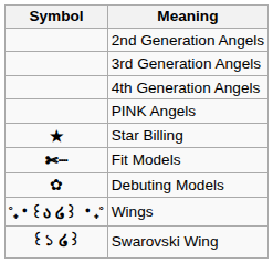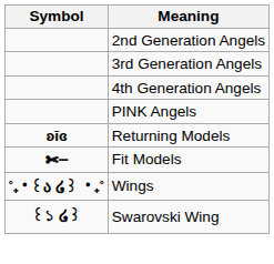- row: ★ | Star Billing
+ row: ʚĭɞ | Returning Models
- row: ✿ | Debuting Models
